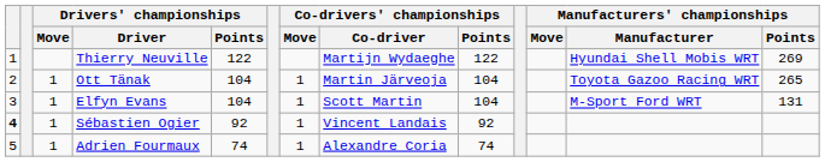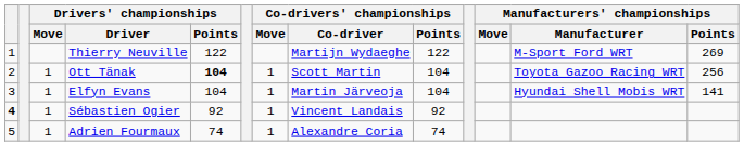Thierry Neuville | Manufacturers' championships / Manufacturer: Hyundai Shell Mobis WRT -> M-Sport Ford WRT
Ott Tänak | Drivers' championships / Points: normal -> bold
Ott Tänak | Co-drivers' championships / Co-driver: Martin Järveoja -> Scott Martin
Ott Tänak | Manufacturers' championships / Points: 265 -> 256
Elfyn Evans | Co-drivers' championships / Co-driver: Scott Martin -> Martin Järveoja
Elfyn Evans | Manufacturers' championships / Manufacturer: M-Sport Ford WRT -> Hyundai Shell Mobis WRT
Elfyn Evans | Manufacturers' championships / Points: 131 -> 141
